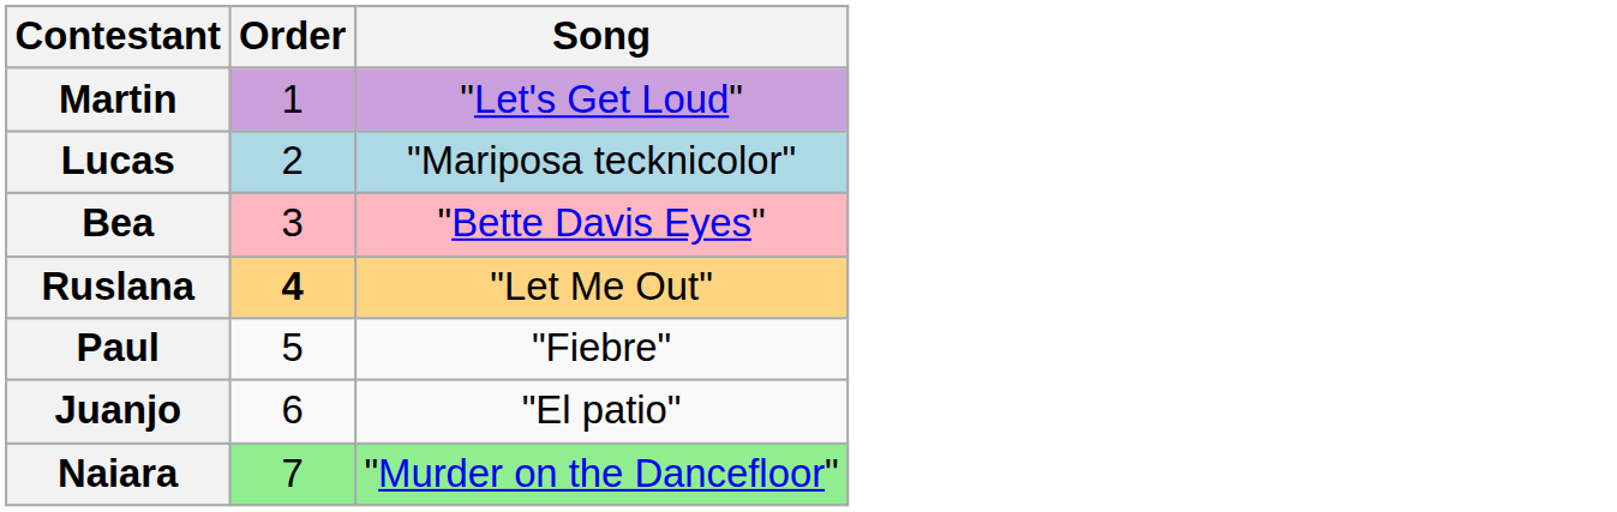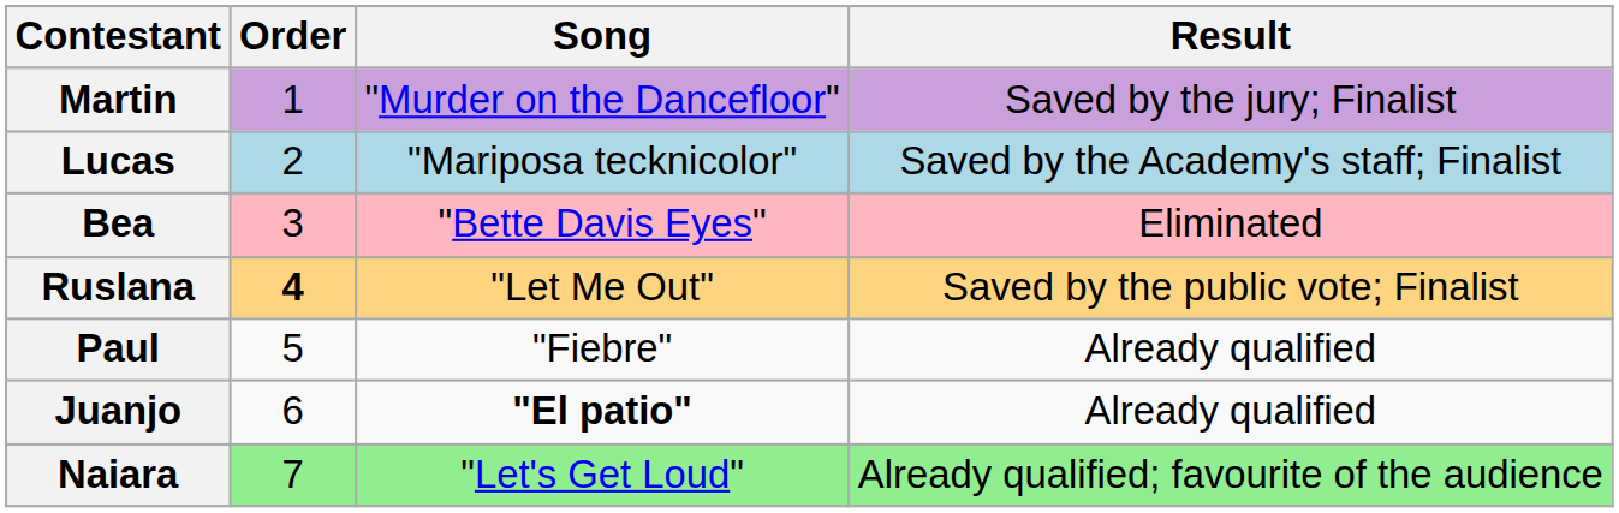+ column: Result | Saved by the jury; Finalist | Saved by the Academy's staff; Finalist | Eliminated | Saved by the public vote; Finalist | Already qualified | Already qualified | Already qualified; favourite of the audience
Martin | Song: "Let's Get Loud" -> "Murder on the Dancefloor"
Juanjo | Song: normal -> bold
Naiara | Song: "Murder on the Dancefloor" -> "Let's Get Loud"
